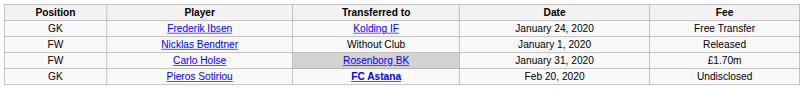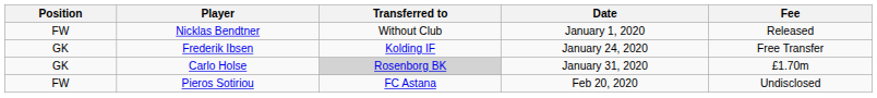rows swapped: Nicklas Bendtner <-> Frederik Ibsen
Carlo Holse | Position: FW -> GK
Pieros Sotiriou | Position: GK -> FW
Pieros Sotiriou | Transferred to: bold -> normal
